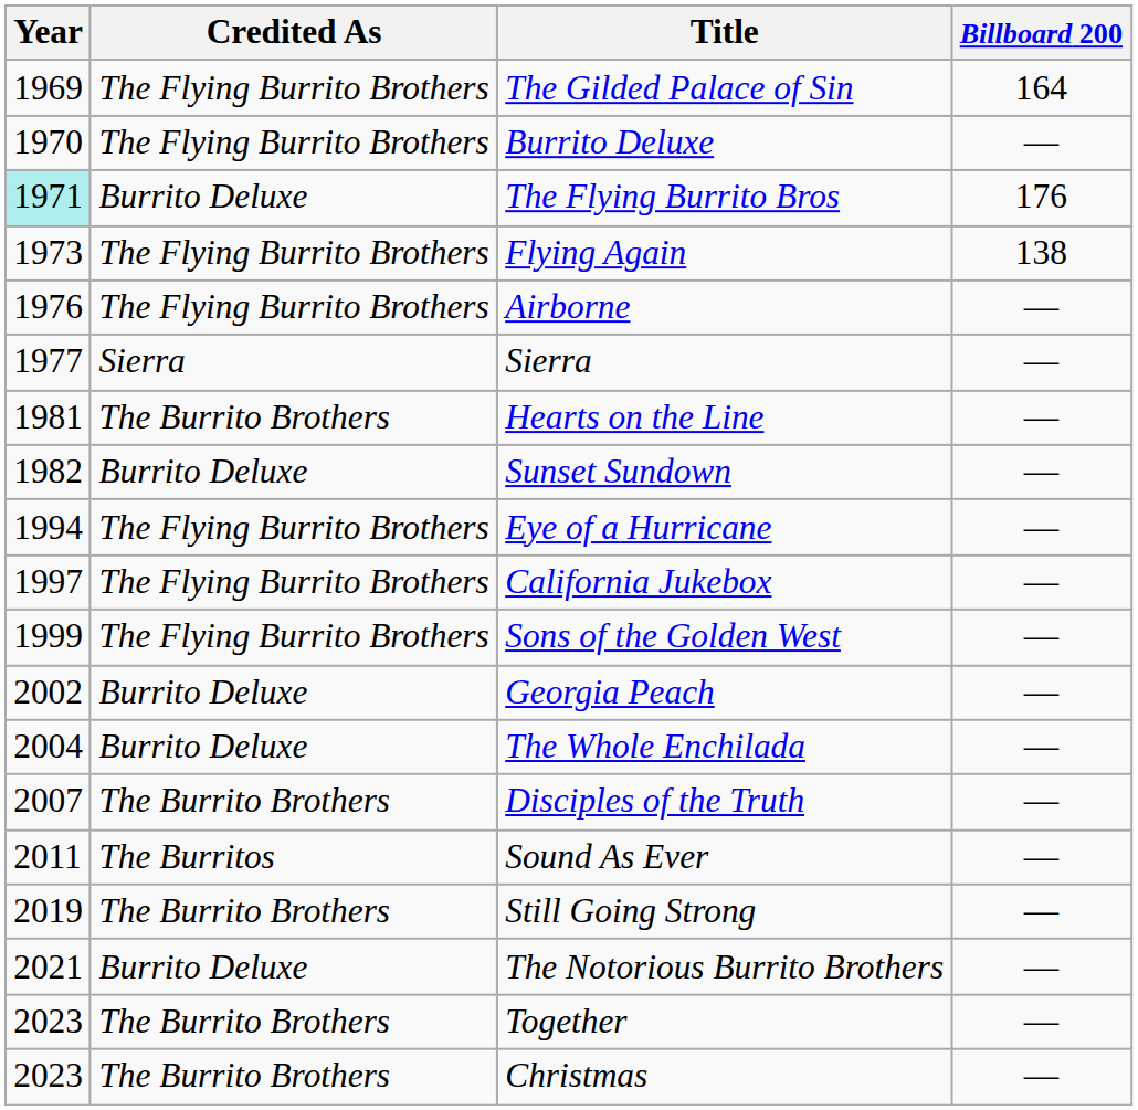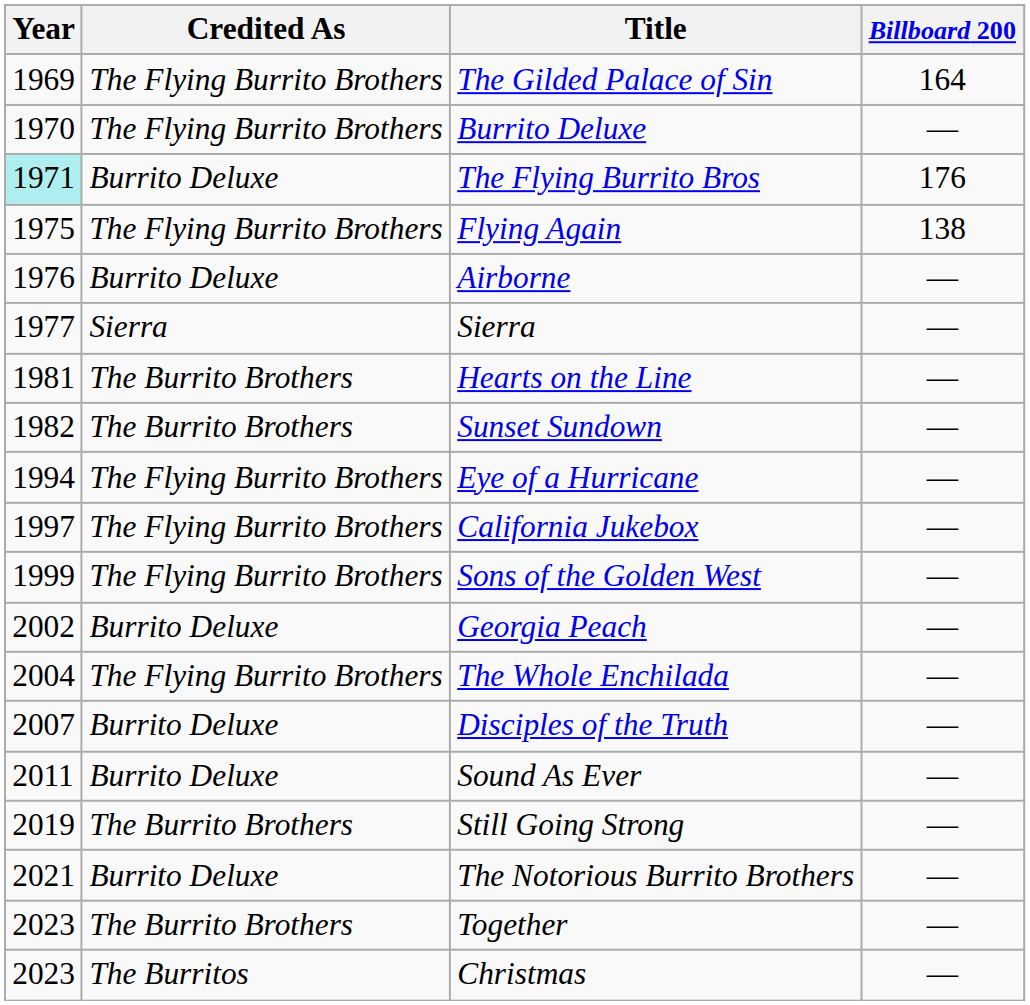Flying Again | Year: 1973 -> 1975
Airborne | Credited As: The Flying Burrito Brothers -> Burrito Deluxe
Sunset Sundown | Credited As: Burrito Deluxe -> The Burrito Brothers
The Whole Enchilada | Credited As: Burrito Deluxe -> The Flying Burrito Brothers
Disciples of the Truth | Credited As: The Burrito Brothers -> Burrito Deluxe
Sound As Ever | Credited As: The Burritos -> Burrito Deluxe
Christmas | Credited As: The Burrito Brothers -> The Burritos
